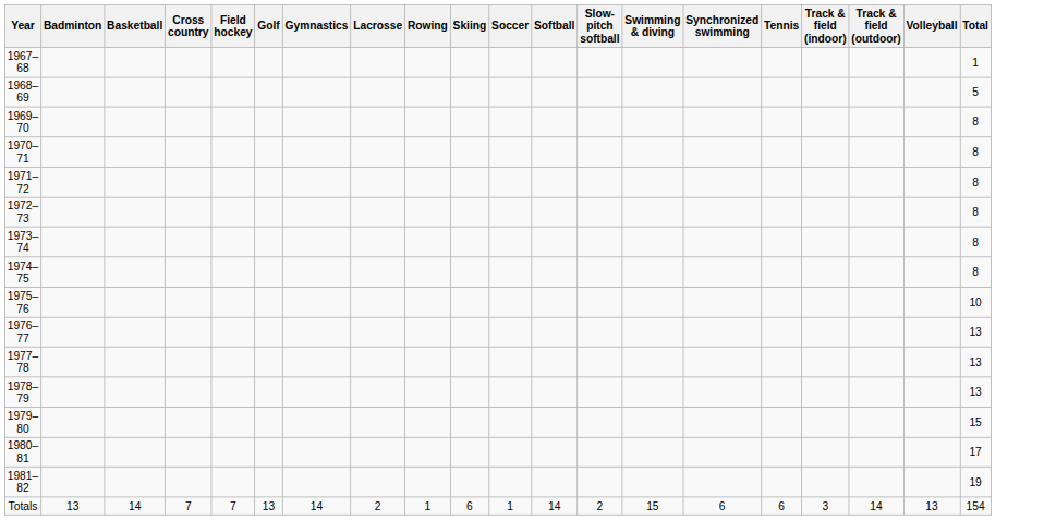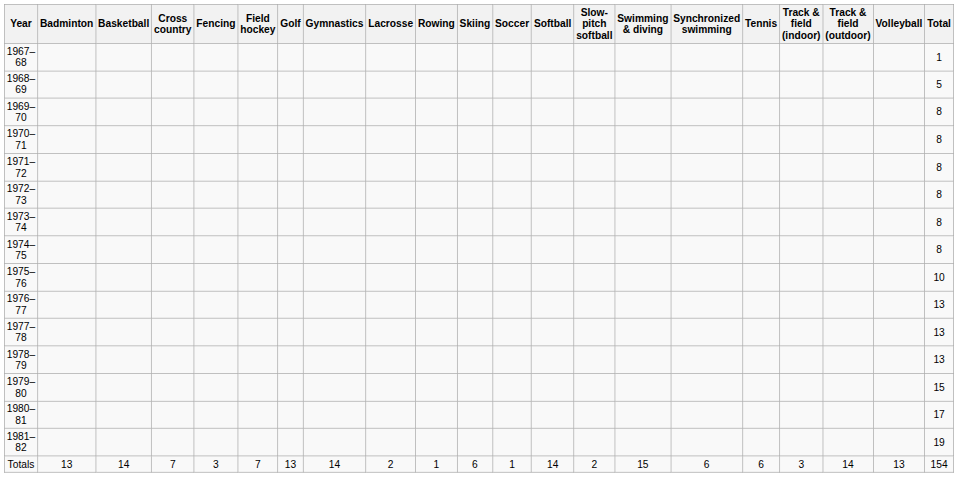+ column: Fencing | 3
